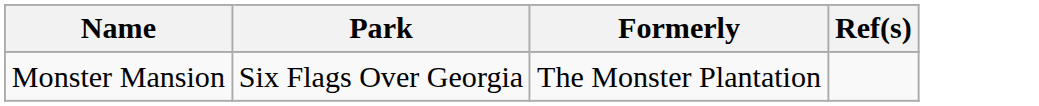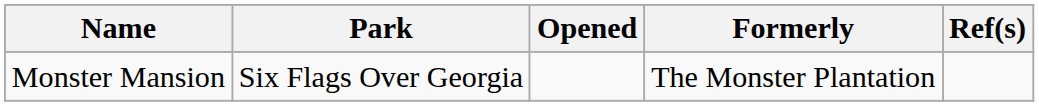+ column: Opened
